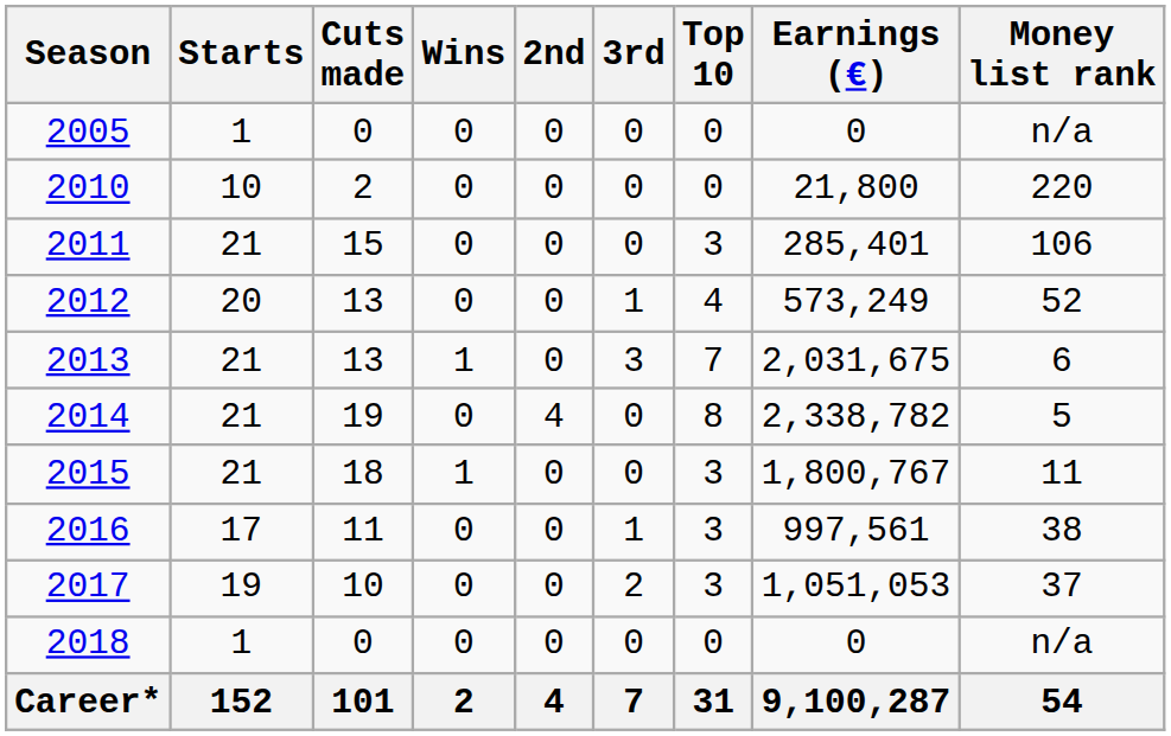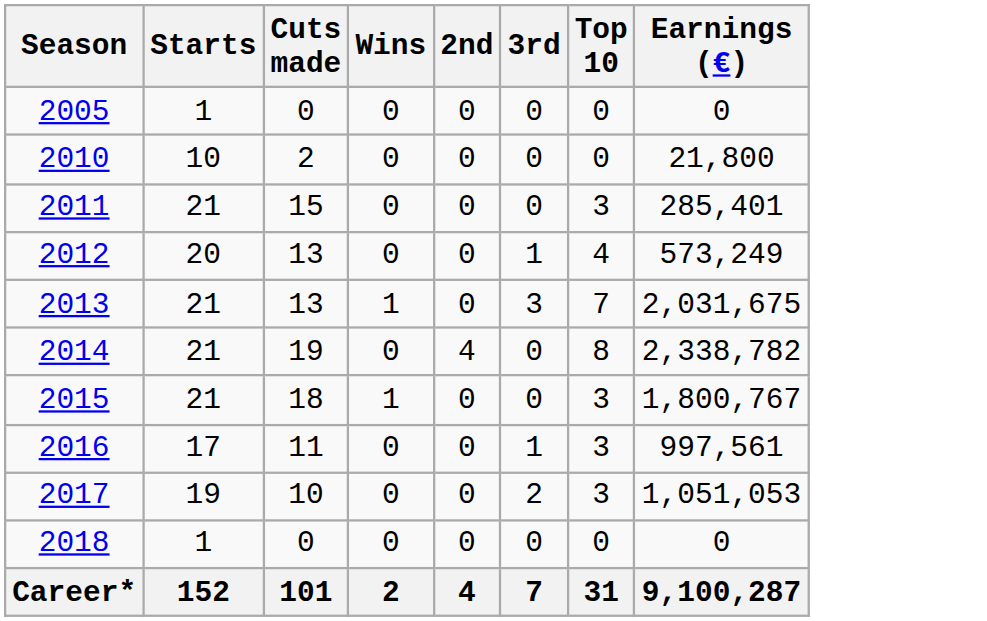- column: Money list rank | n/a | 220 | 106 | 52 | 6 | 5 | 11 | 38 | 37 | n/a | 54
